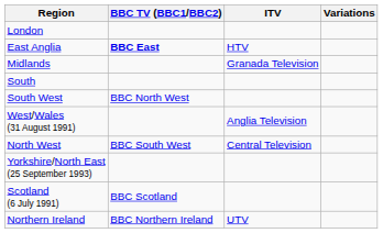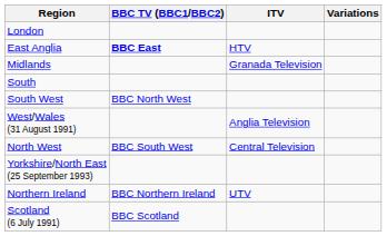rows swapped: Scotland (6 July 1991) <-> Northern Ireland
